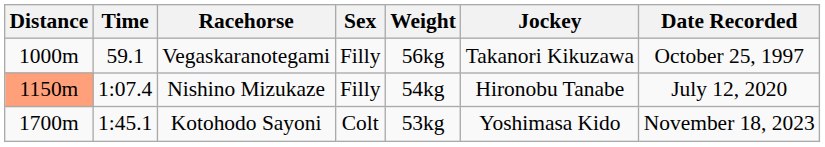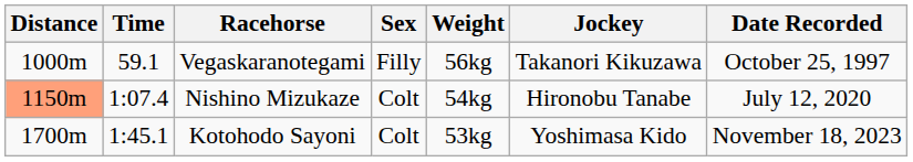Nishino Mizukaze | Sex: Filly -> Colt
